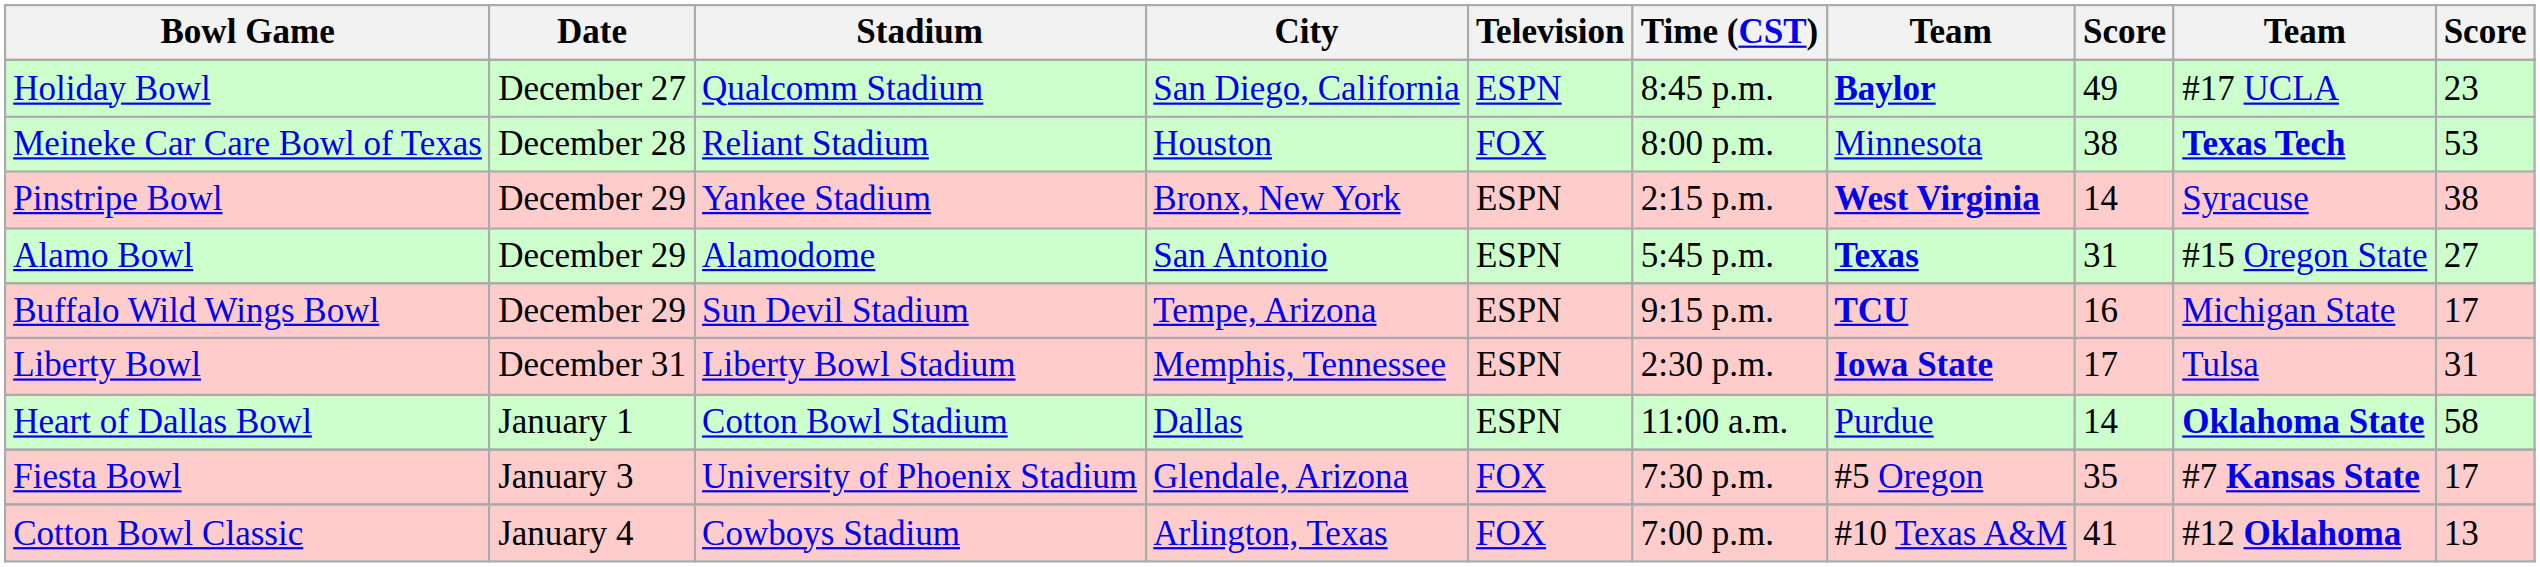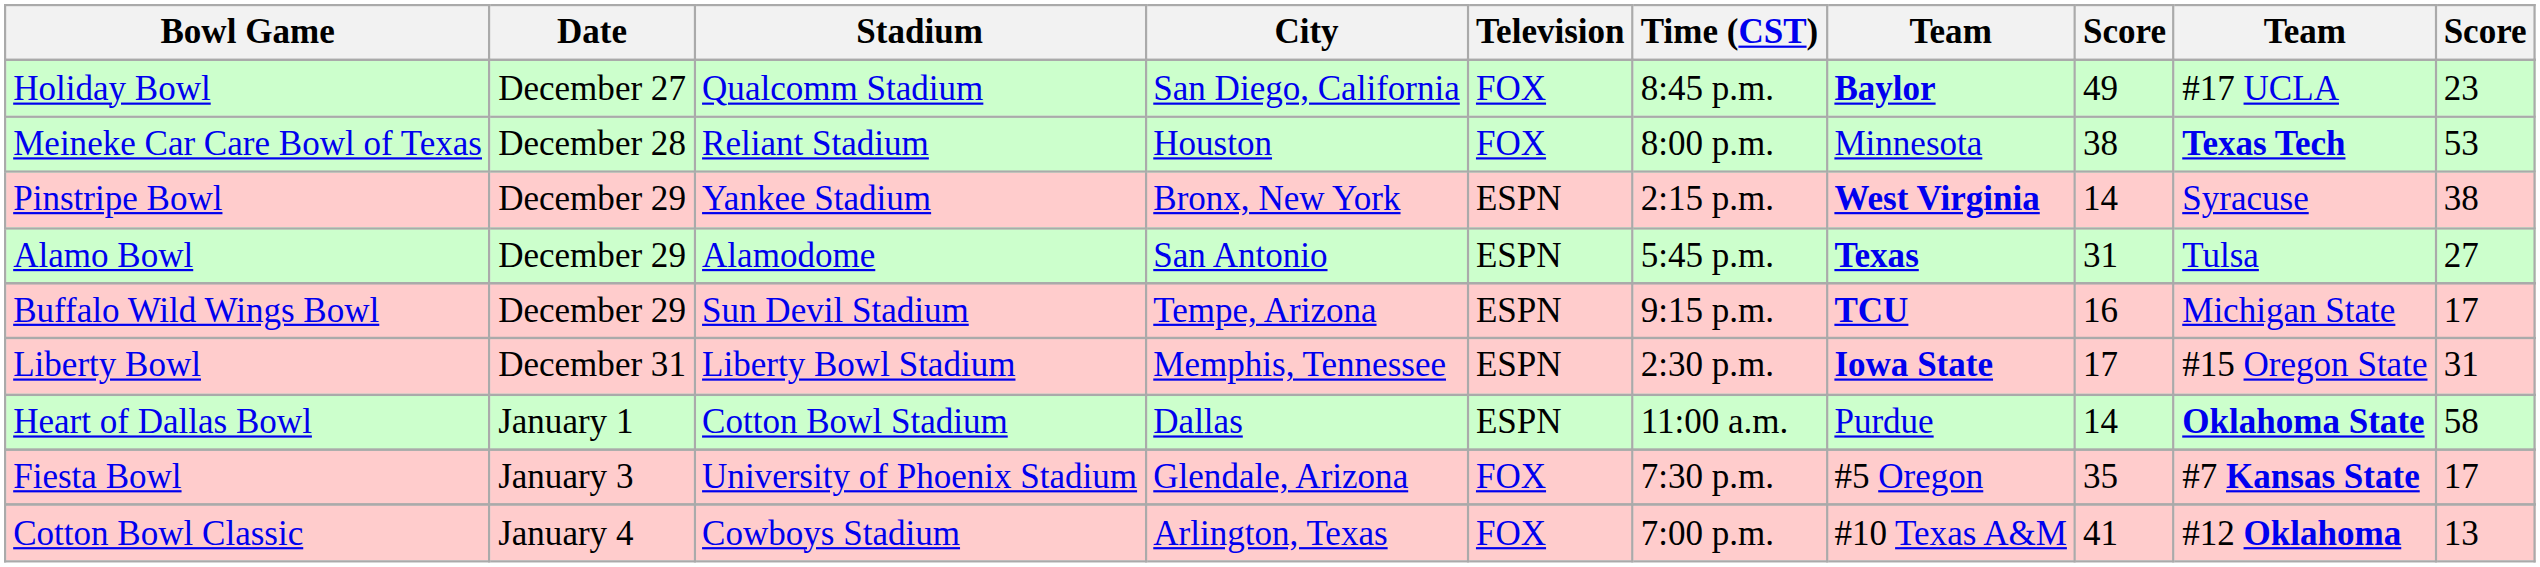Holiday Bowl | Television: ESPN -> FOX
Alamo Bowl | column 9: #15 Oregon State -> Tulsa
Liberty Bowl | column 9: Tulsa -> #15 Oregon State
